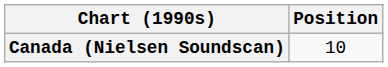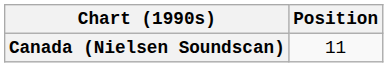Canada (Nielsen Soundscan) | Position: 10 -> 11
